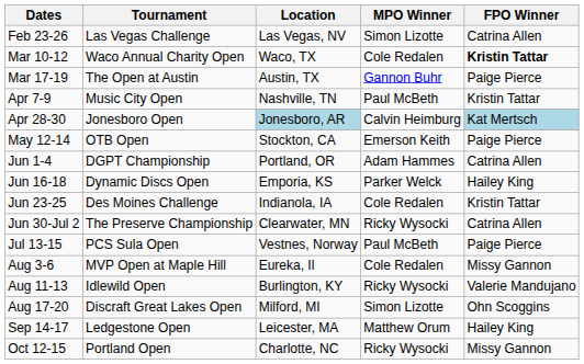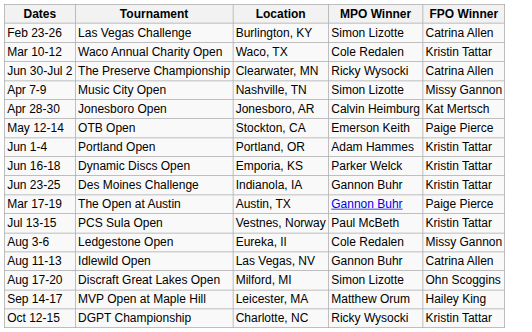Feb 23-26 | Location: Las Vegas, NV -> Burlington, KY
Mar 10-12 | FPO Winner: bold -> normal
rows swapped: Mar 17-19 <-> Jun 30-Jul 2
Apr 7-9 | MPO Winner: Paul McBeth -> Simon Lizotte
Apr 7-9 | FPO Winner: Kristin Tattar -> Missy Gannon
Apr 28-30 | Location: lightblue background -> no background
Apr 28-30 | FPO Winner: lightblue background -> no background
Jun 1-4 | Tournament: DGPT Championship -> Portland Open
Jun 1-4 | FPO Winner: Catrina Allen -> Kristin Tattar
Jun 16-18 | FPO Winner: Hailey King -> Kristin Tattar
Jun 23-25 | MPO Winner: Cole Redalen -> Gannon Buhr
Jul 13-15 | FPO Winner: Paige Pierce -> Kristin Tattar
Aug 3-6 | Tournament: MVP Open at Maple Hill -> Ledgestone Open
Aug 11-13 | Location: Burlington, KY -> Las Vegas, NV
Aug 11-13 | MPO Winner: Ricky Wysocki -> Gannon Buhr
Aug 11-13 | FPO Winner: Valerie Mandujano -> Catrina Allen
Sep 14-17 | Tournament: Ledgestone Open -> MVP Open at Maple Hill
Oct 12-15 | Tournament: Portland Open -> DGPT Championship
Oct 12-15 | FPO Winner: Missy Gannon -> Kristin Tattar
